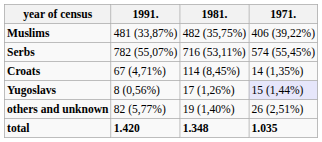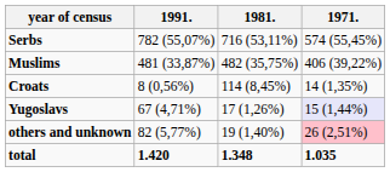rows swapped: Serbs <-> Muslims
Croats | 1991.: 67 (4,71%) -> 8 (0,56%)
Yugoslavs | 1991.: 8 (0,56%) -> 67 (4,71%)
others and unknown | 1971.: no background -> pink background
